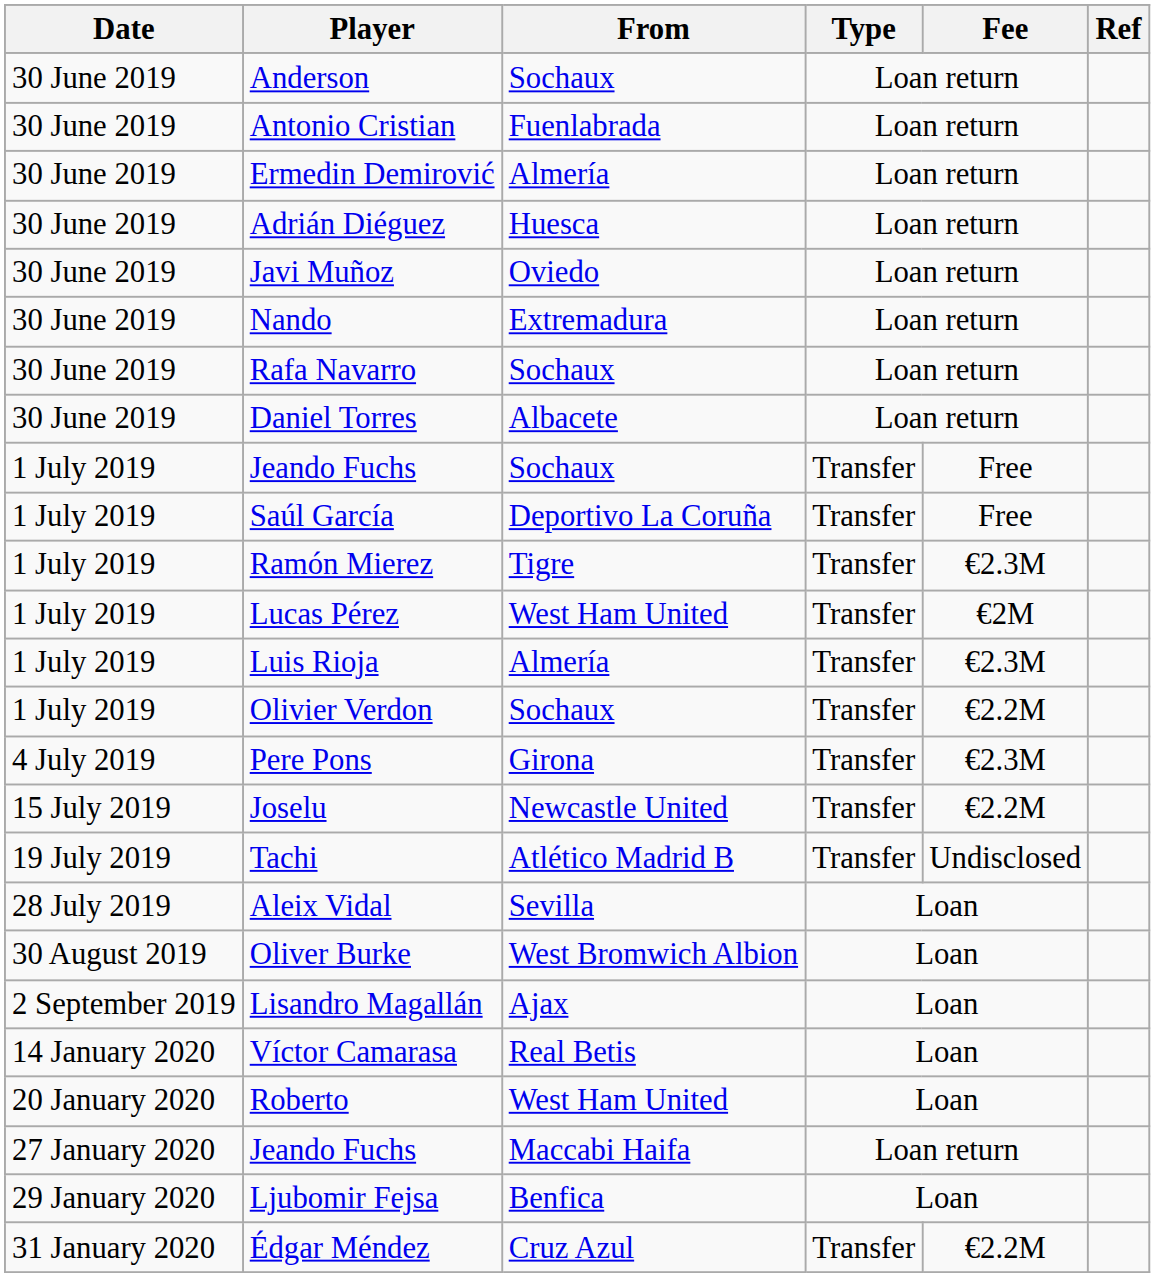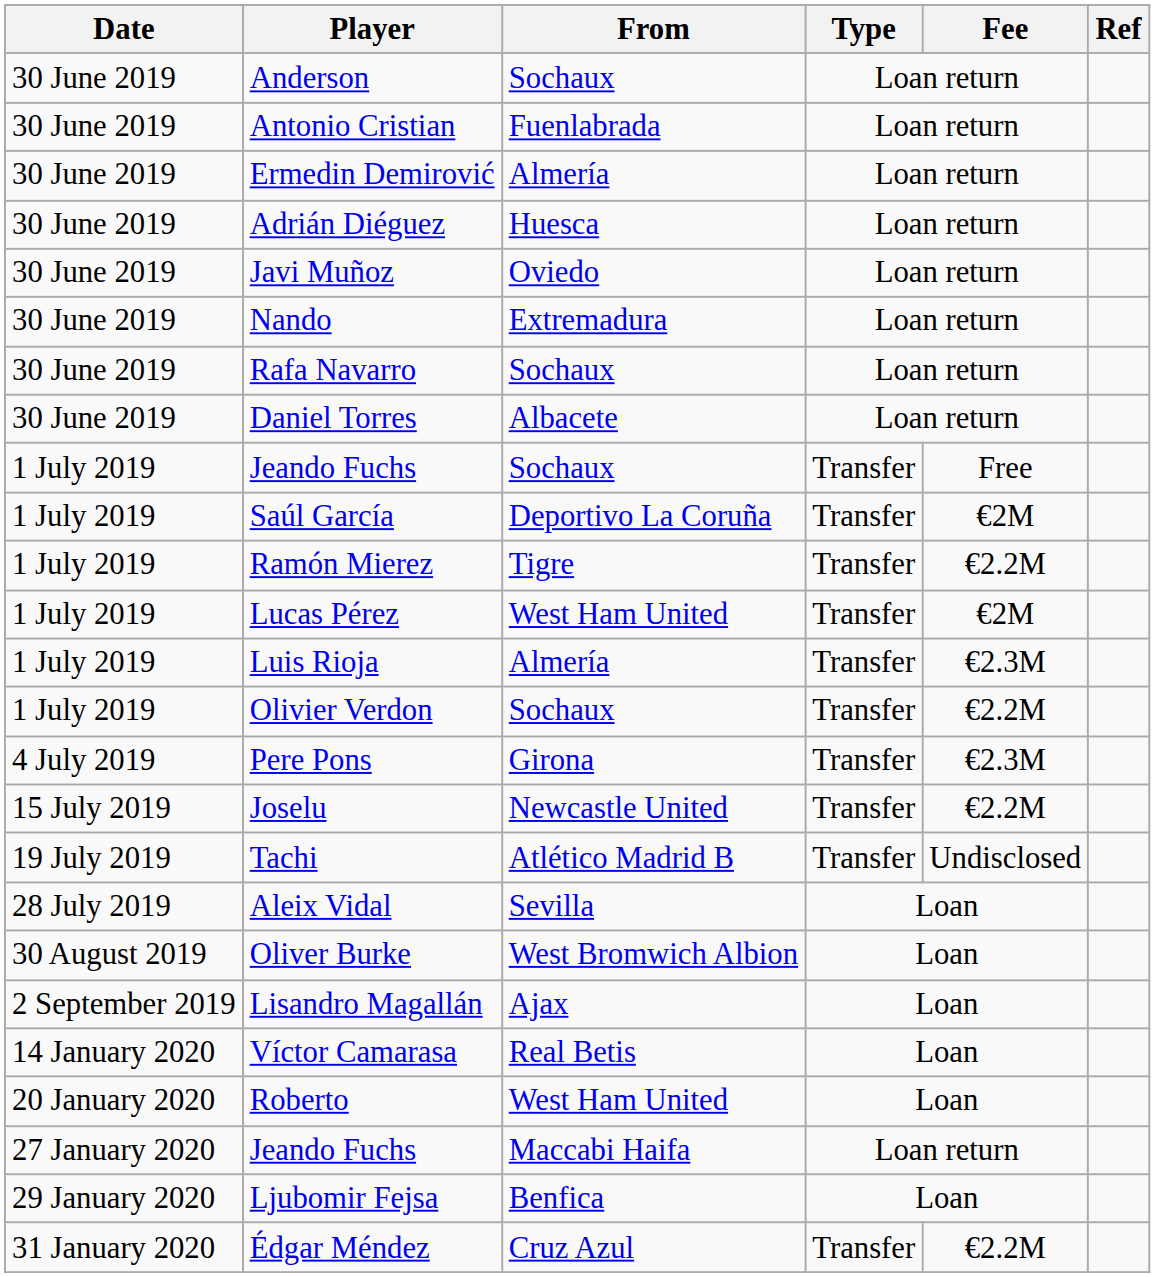Saúl García | Fee: Free -> €2M
Ramón Mierez | Fee: €2.3M -> €2.2M
